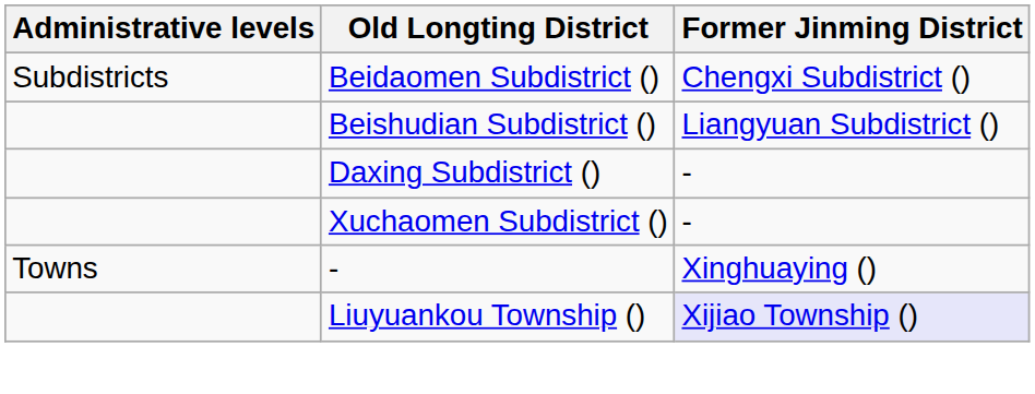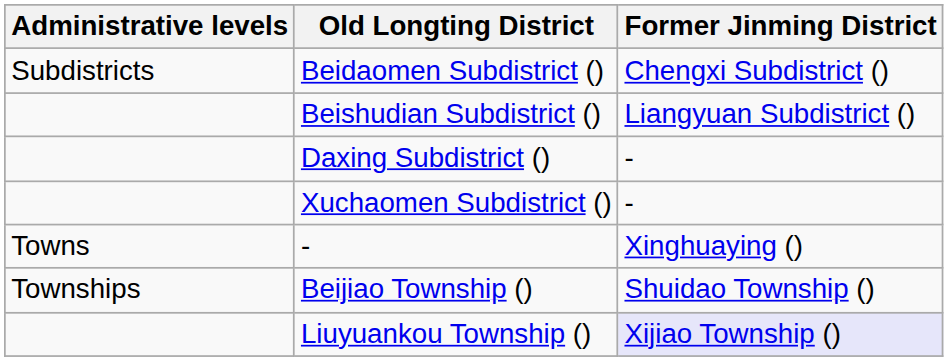+ row: Townships | Beijiao Township () | Shuidao Township ()
